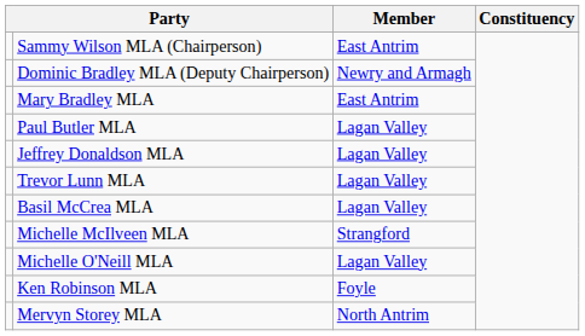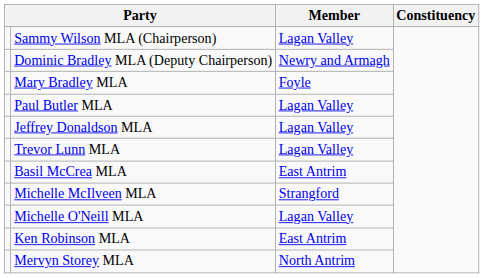Sammy Wilson MLA (Chairperson) | Member: East Antrim -> Lagan Valley
Mary Bradley MLA | Member: East Antrim -> Foyle
Basil McCrea MLA | Member: Lagan Valley -> East Antrim
Ken Robinson MLA | Member: Foyle -> East Antrim
